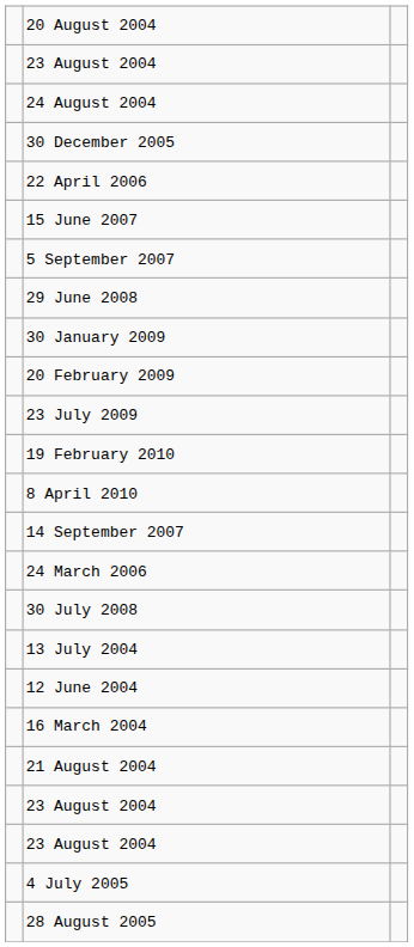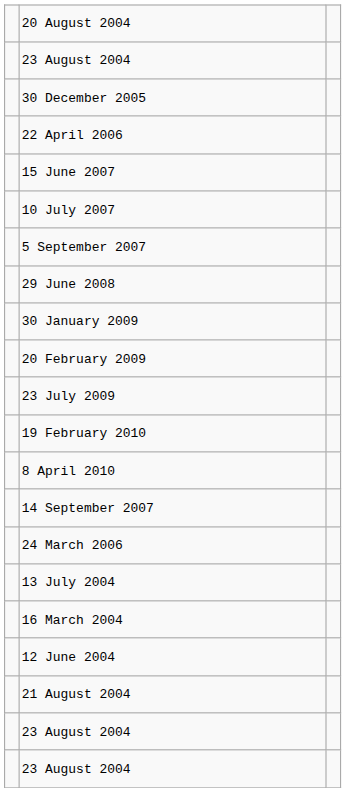- row: 24 August 2004
+ row: 10 July 2007
- row: 30 July 2008
rows swapped: 16 March 2004 <-> 12 June 2004
- row: 4 July 2005
- row: 28 August 2005
